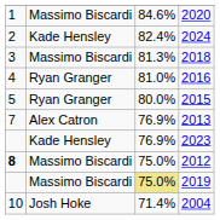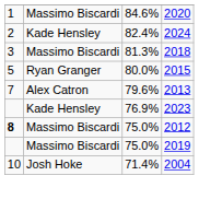- row: 4 | Ryan Granger | 81.0% | 2016
2013 | column 3: 76.9% -> 79.6%
2019 | column 3: khaki background -> no background
